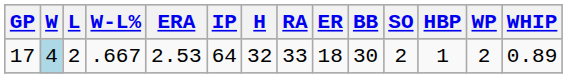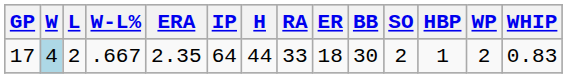17 | ERA: 2.53 -> 2.35
17 | H: 32 -> 44
17 | WHIP: 0.89 -> 0.83
